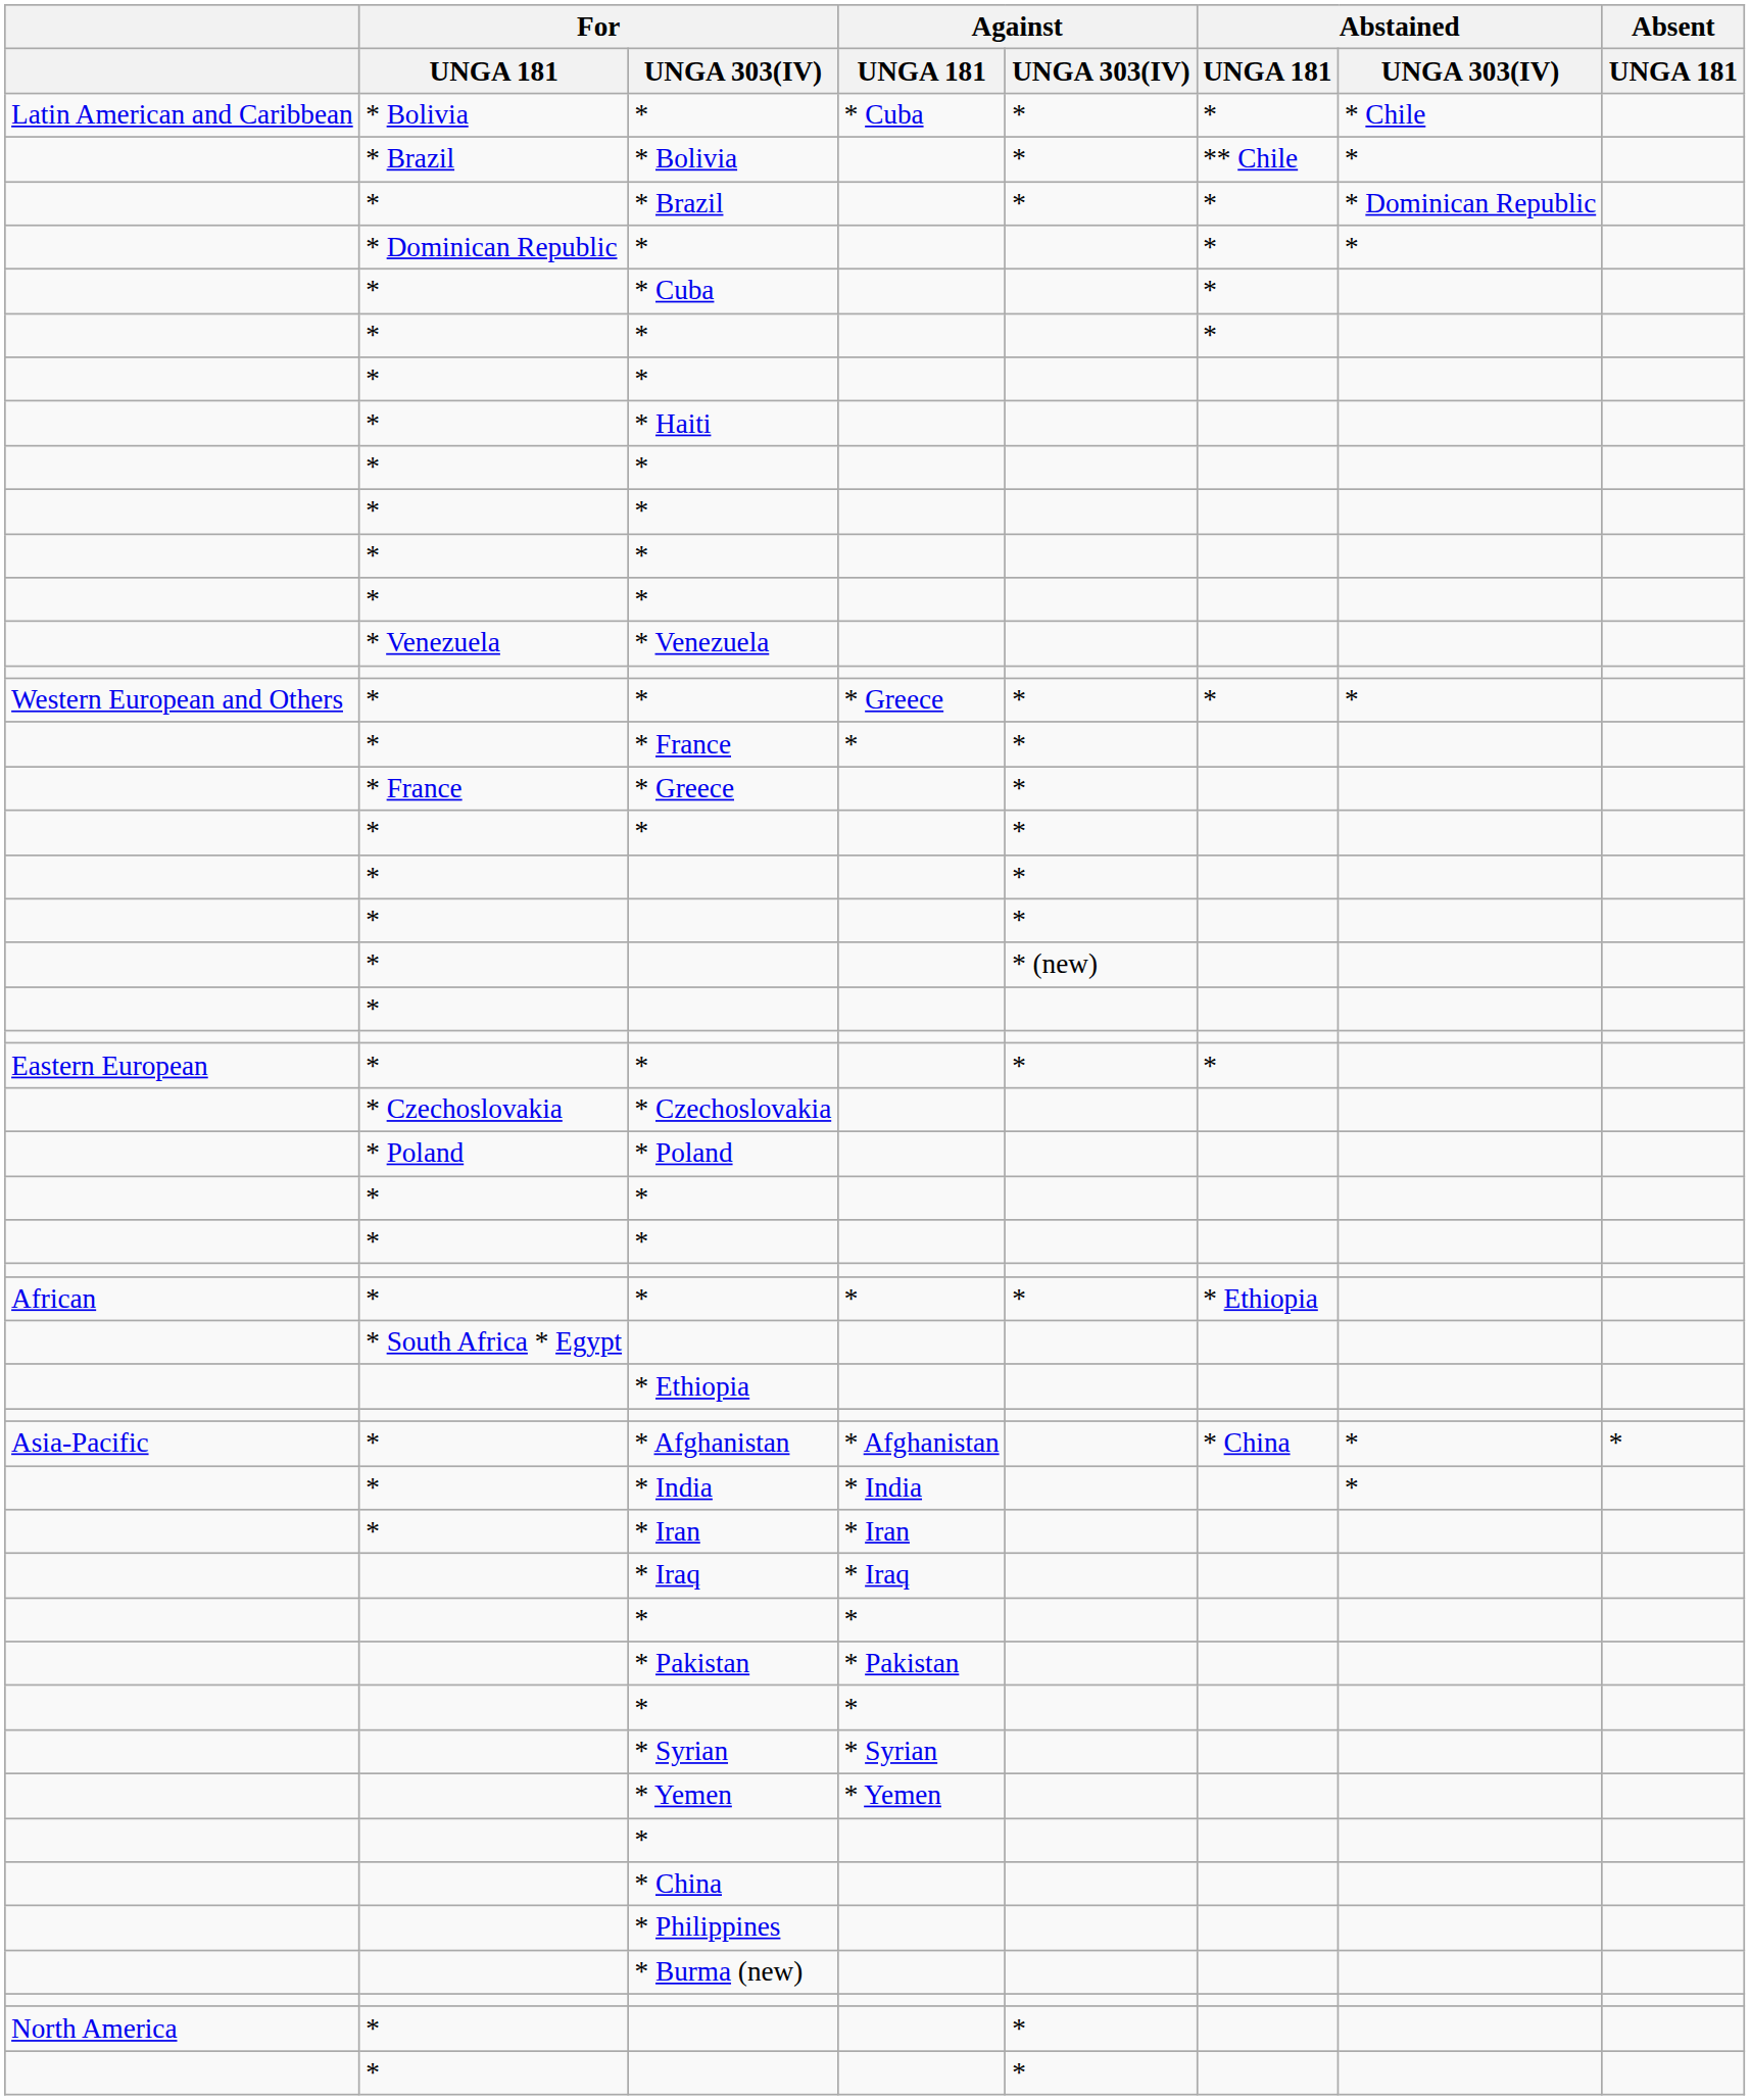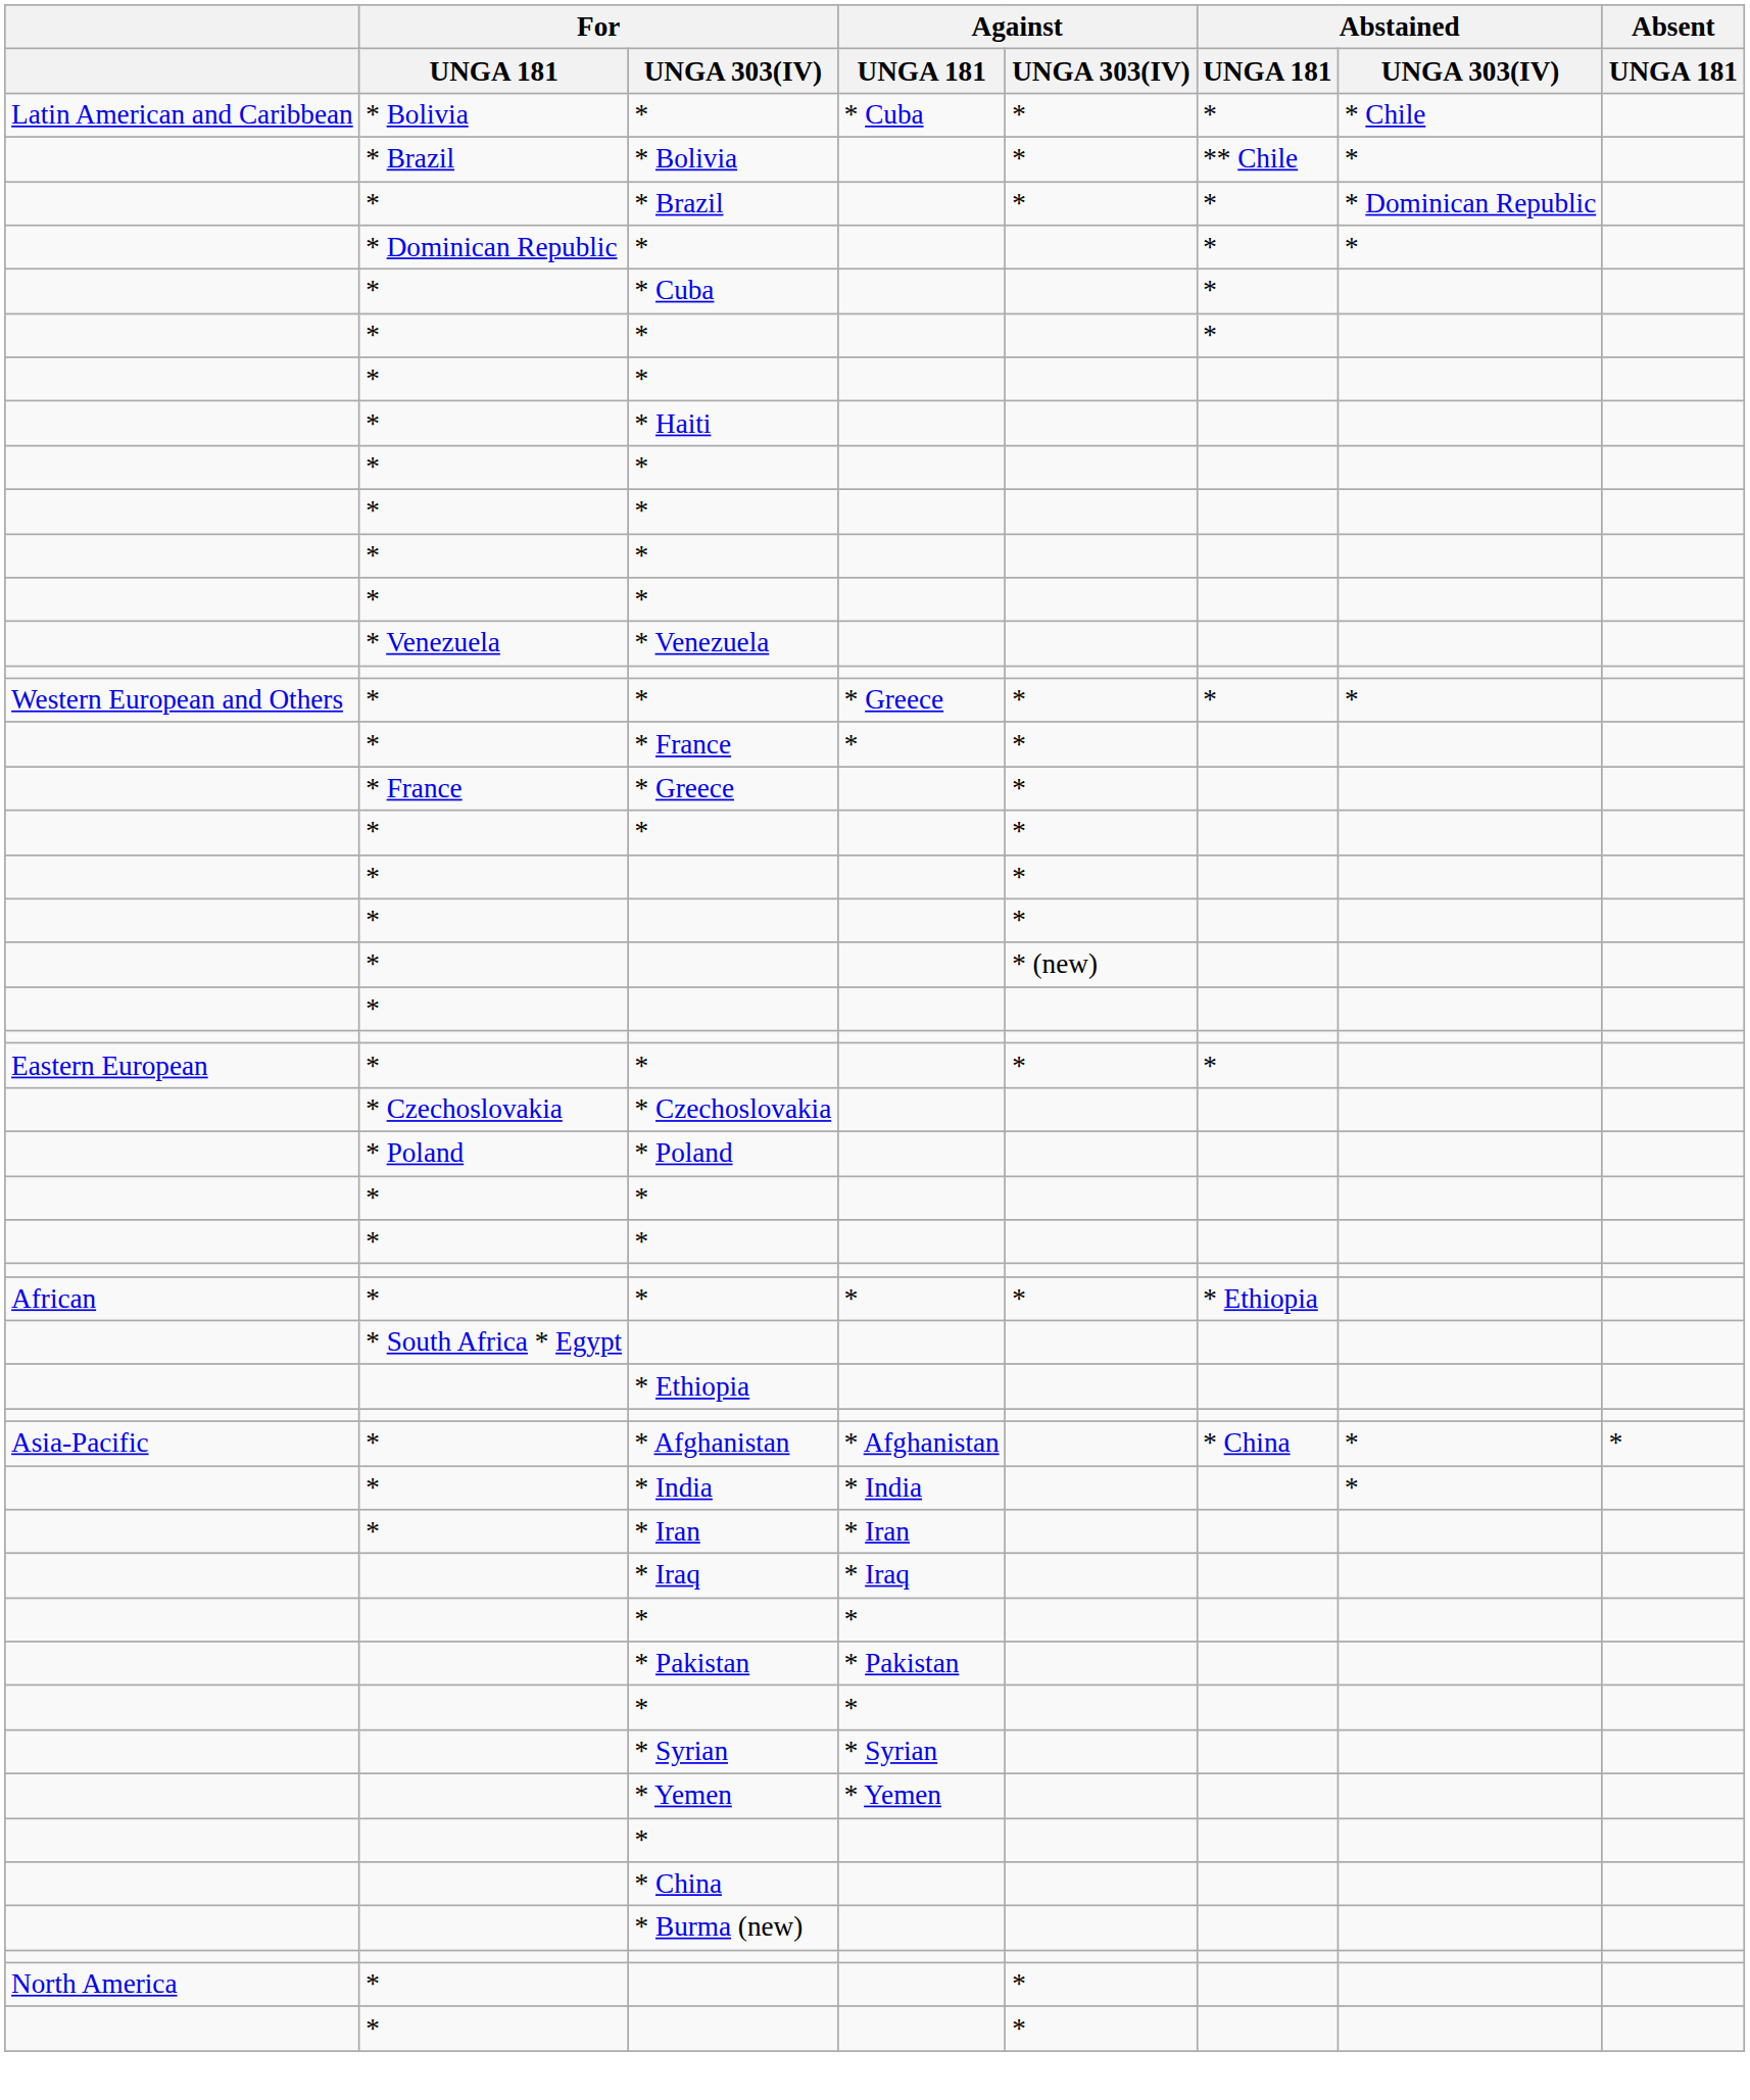- row: * Philippines
